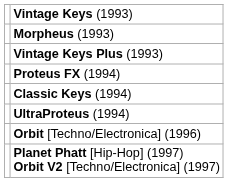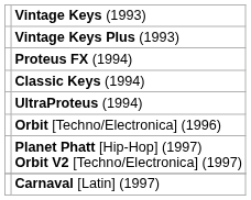- row: Morpheus (1993)
+ row: Carnaval [Latin] (1997)
